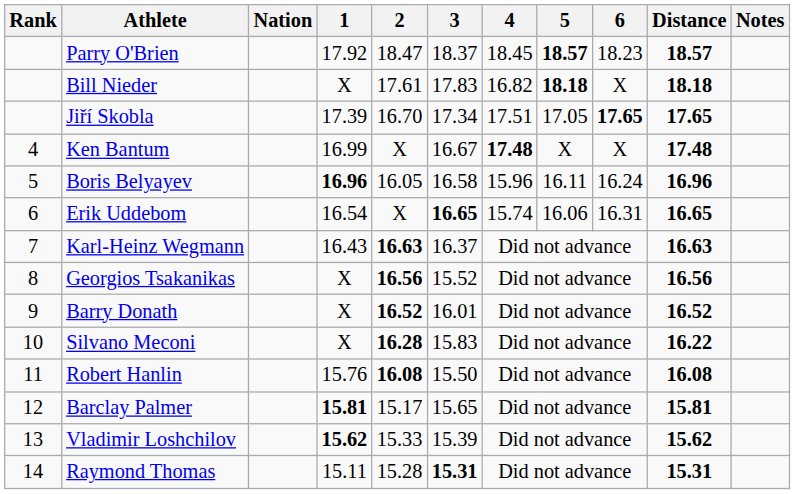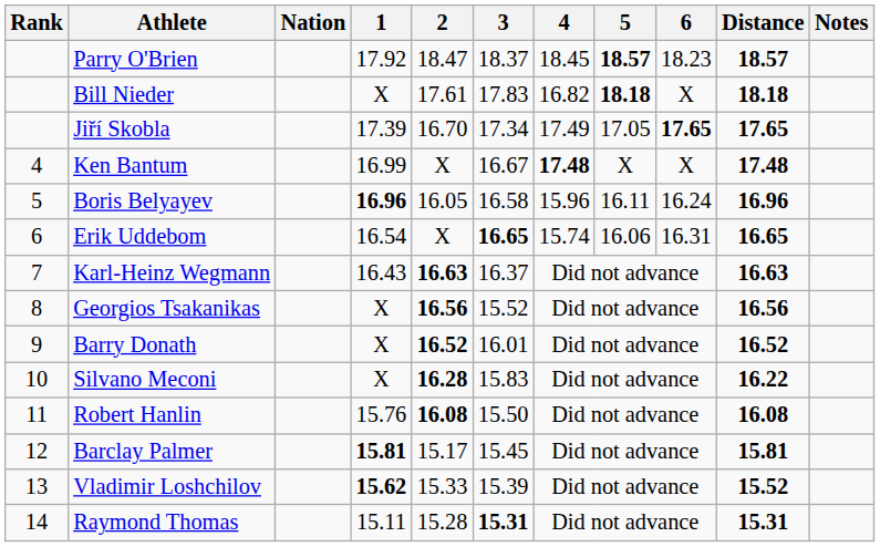Jiří Skobla | 4: 17.51 -> 17.49
Barclay Palmer | 3: 15.65 -> 15.45
Vladimir Loshchilov | Distance: 15.62 -> 15.52
